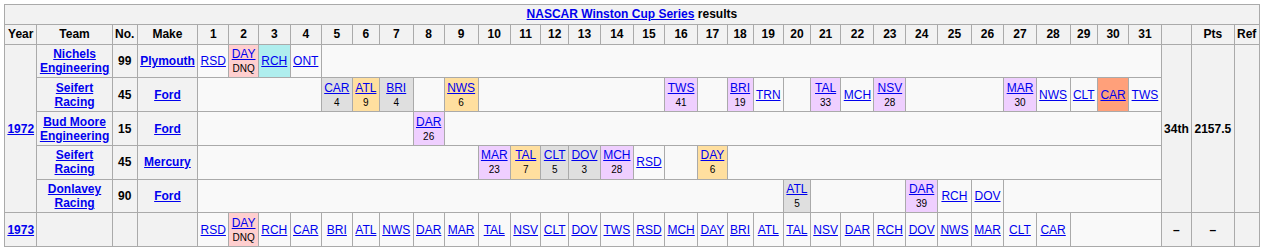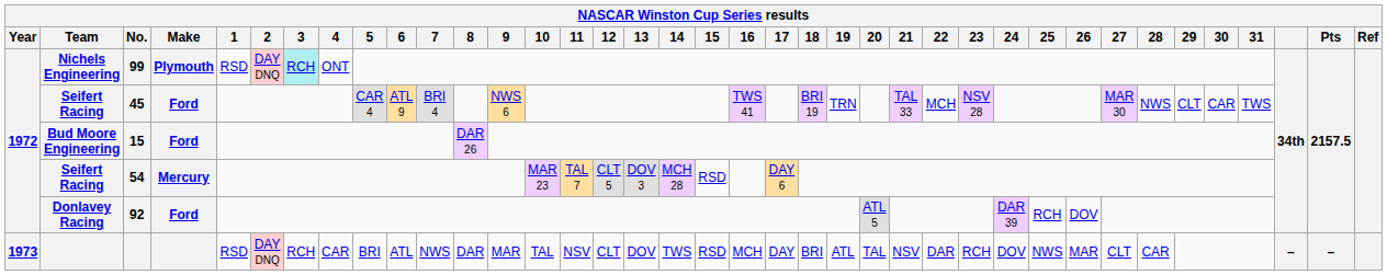Seifert Racing / Ford | 30: lightsalmon background -> no background
Seifert Racing / Mercury | No.: 45 -> 54
Donlavey Racing | No.: 90 -> 92
